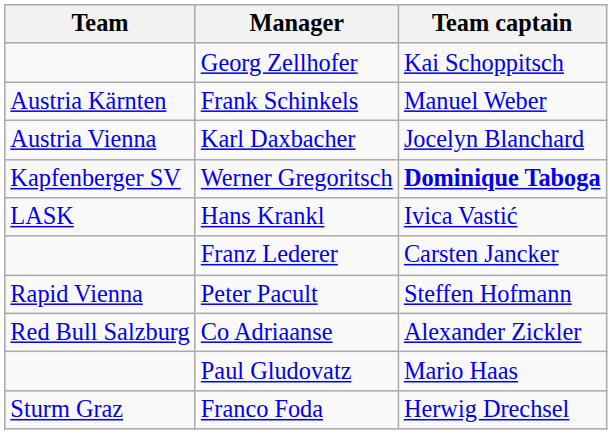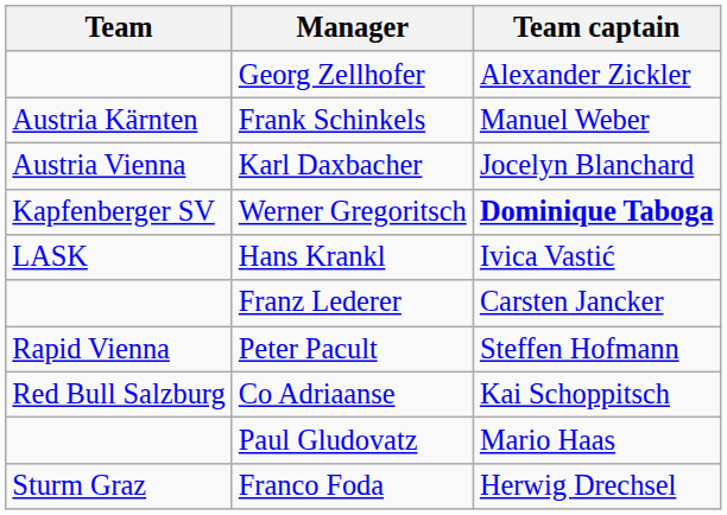Georg Zellhofer | Team captain: Kai Schoppitsch -> Alexander Zickler
Co Adriaanse | Team captain: Alexander Zickler -> Kai Schoppitsch
